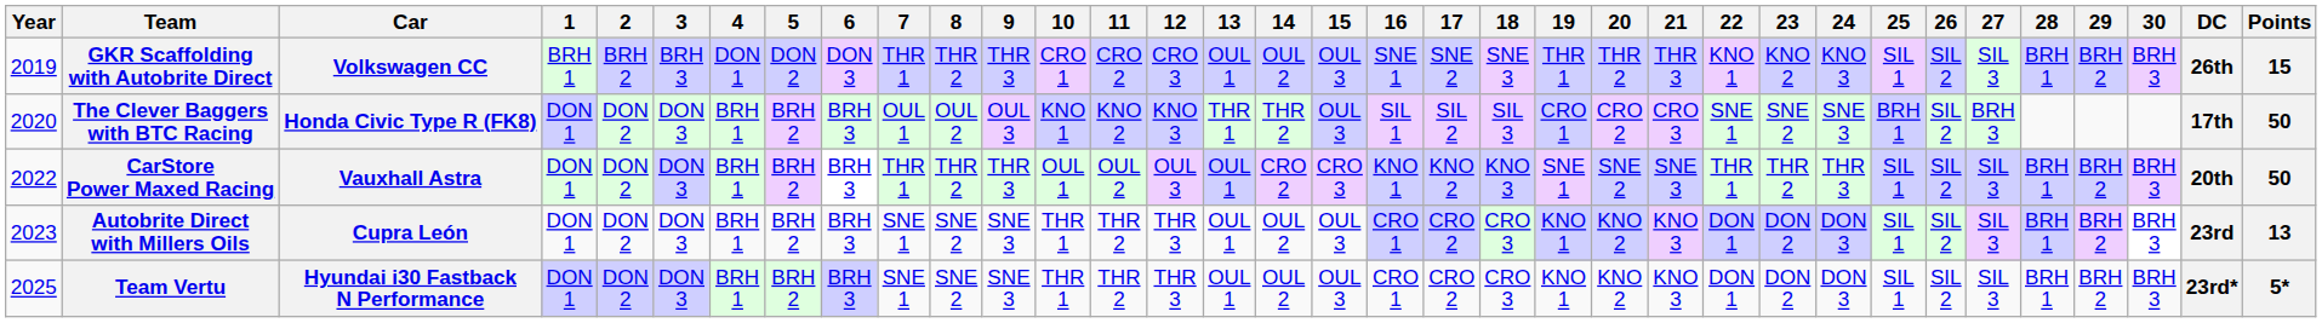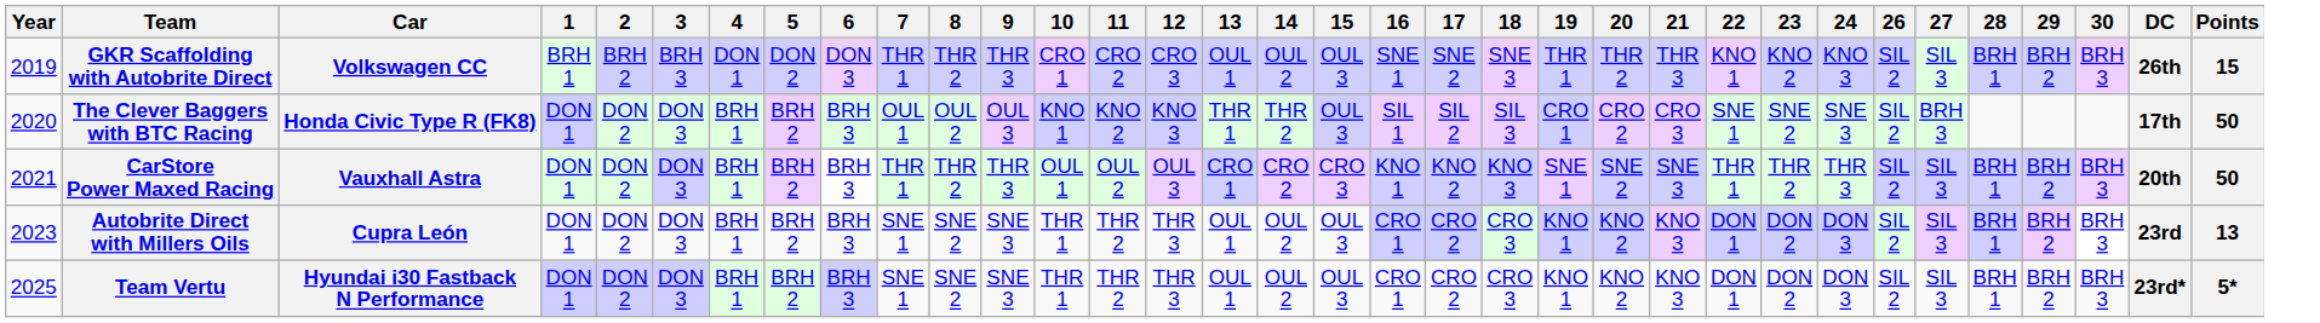- column: 25 | SIL 1 | BRH 1 | SIL 1 | SIL 1 | SIL 1
CarStore Power Maxed Racing | Year: 2022 -> 2021
CarStore Power Maxed Racing | 13: OUL 1 -> CRO 1
